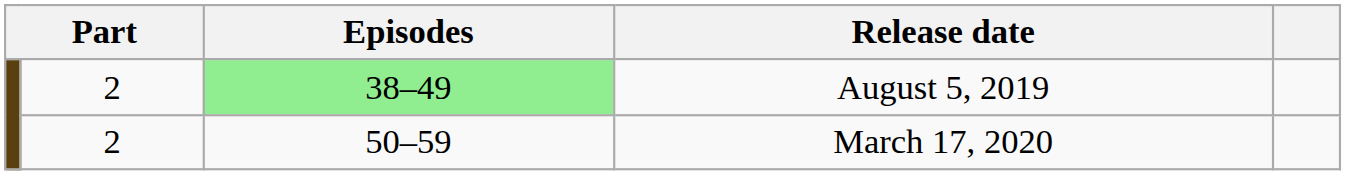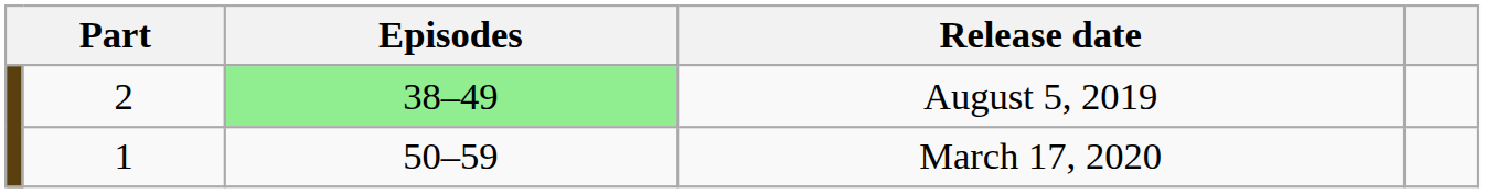March 17, 2020 | column 2: 2 -> 1
